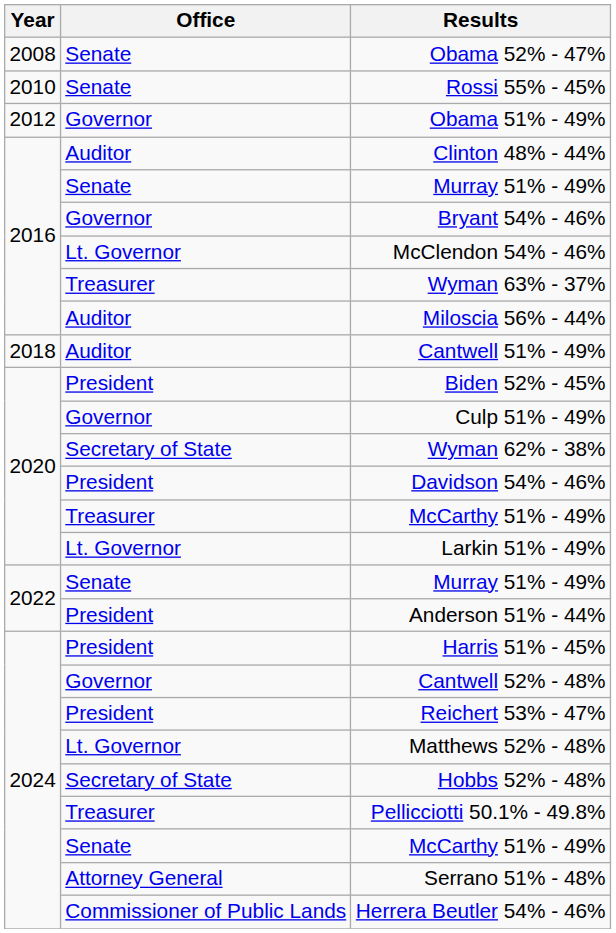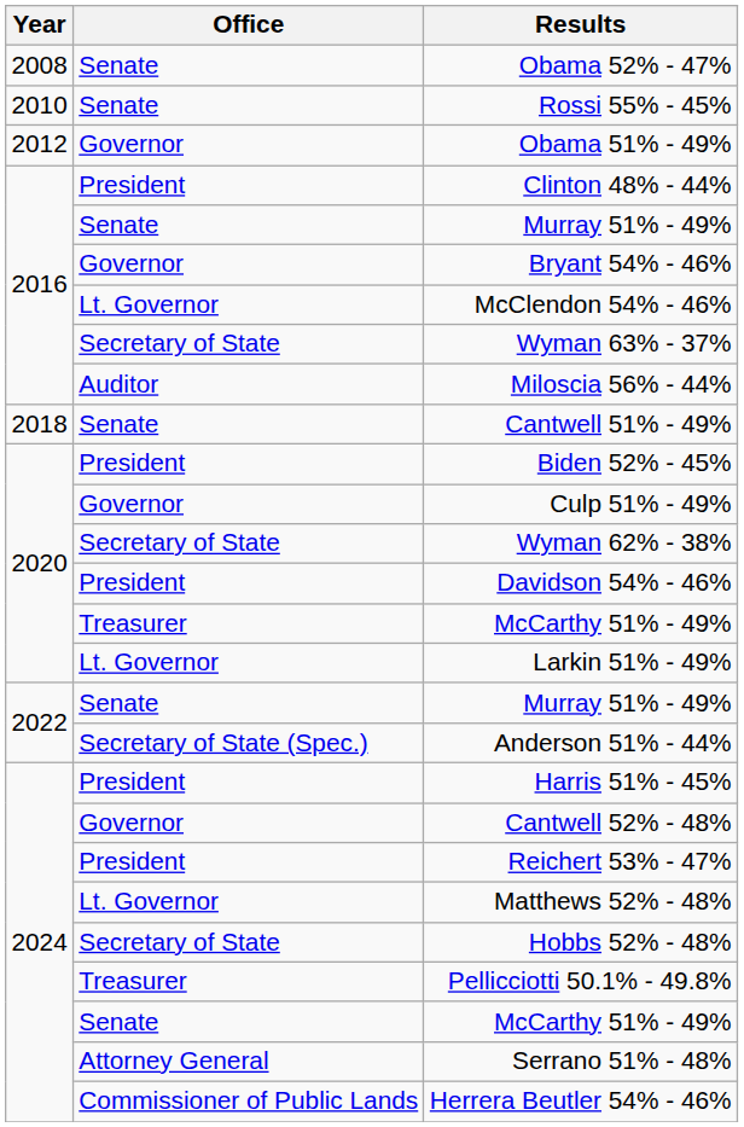Clinton 48% - 44% | Office: Auditor -> President
Wyman 63% - 37% | Office: Treasurer -> Secretary of State
Cantwell 51% - 49% | Office: Auditor -> Senate
Anderson 51% - 44% | Office: President -> Secretary of State (Spec.)
